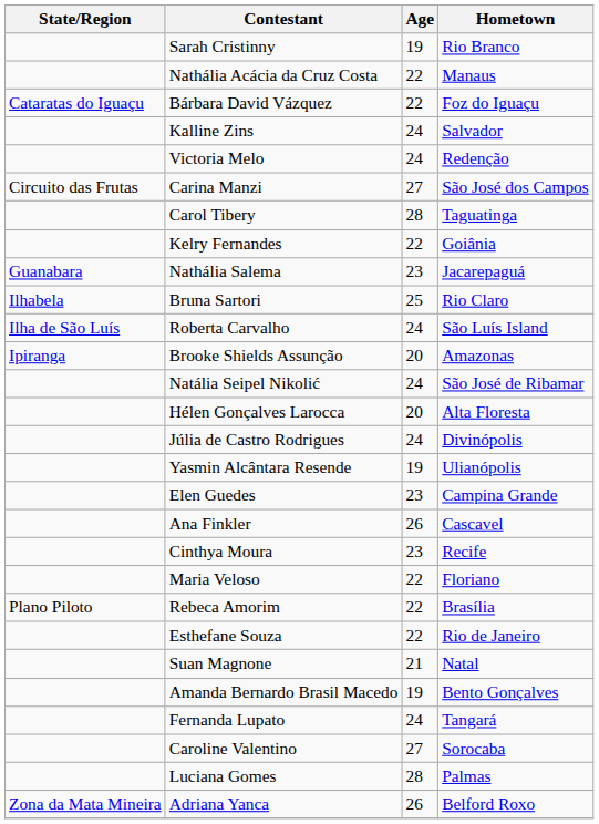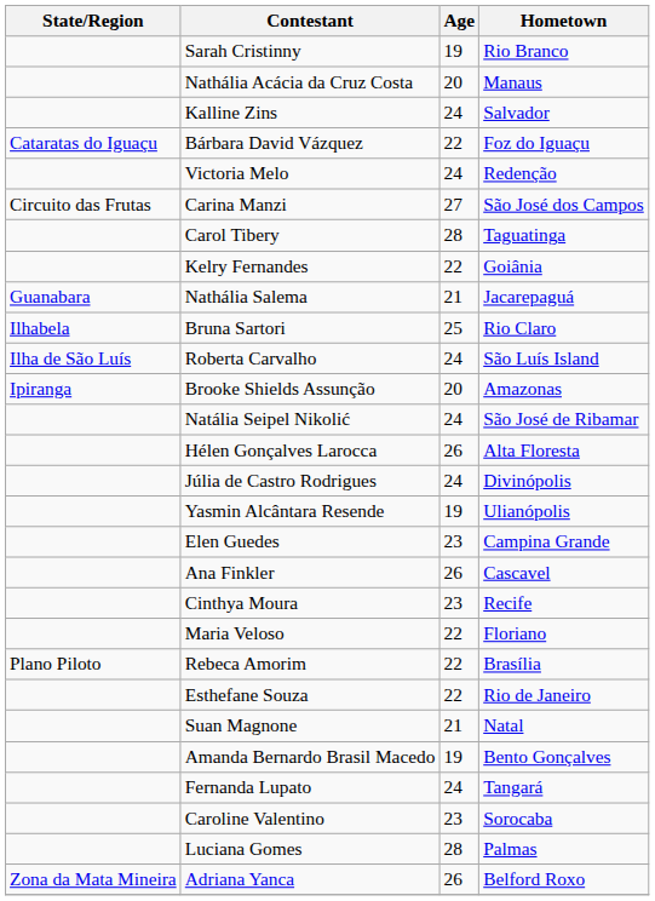Nathália Acácia da Cruz Costa | Age: 22 -> 20
rows swapped: Kalline Zins <-> Bárbara David Vázquez
Nathália Salema | Age: 23 -> 21
Hélen Gonçalves Larocca | Age: 20 -> 26
Caroline Valentino | Age: 27 -> 23
